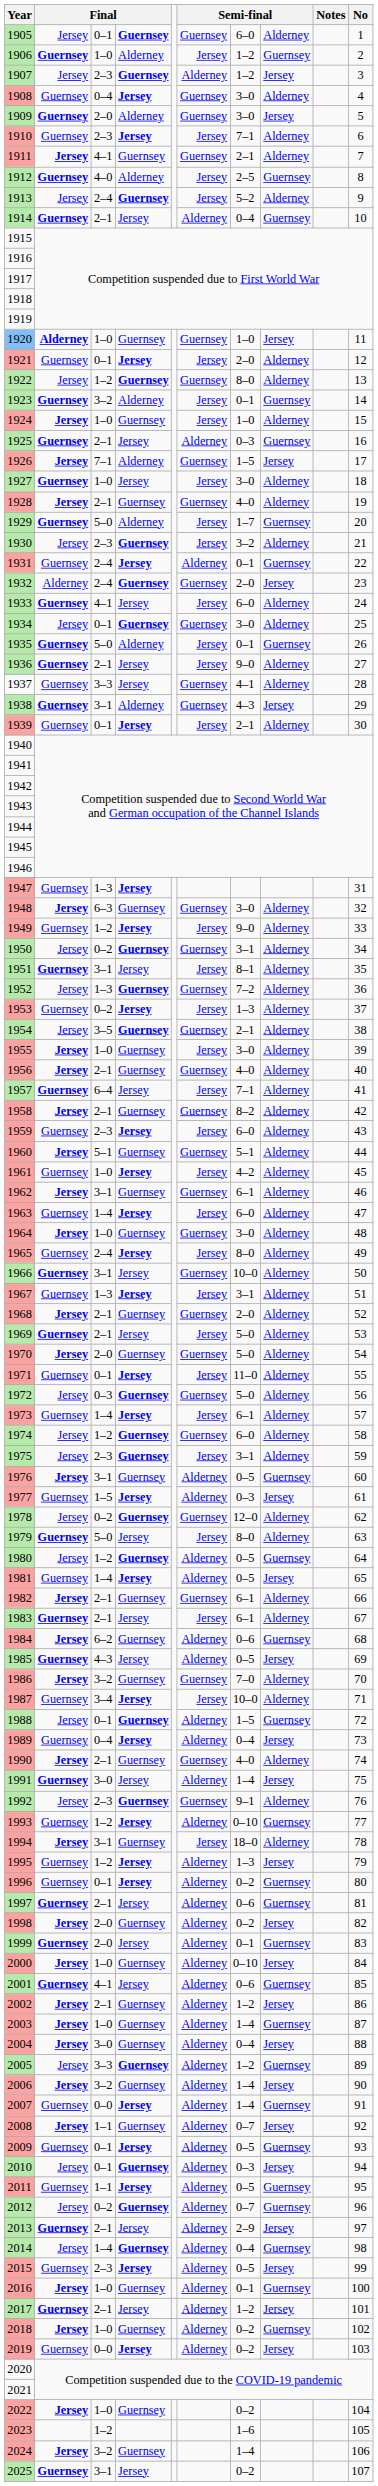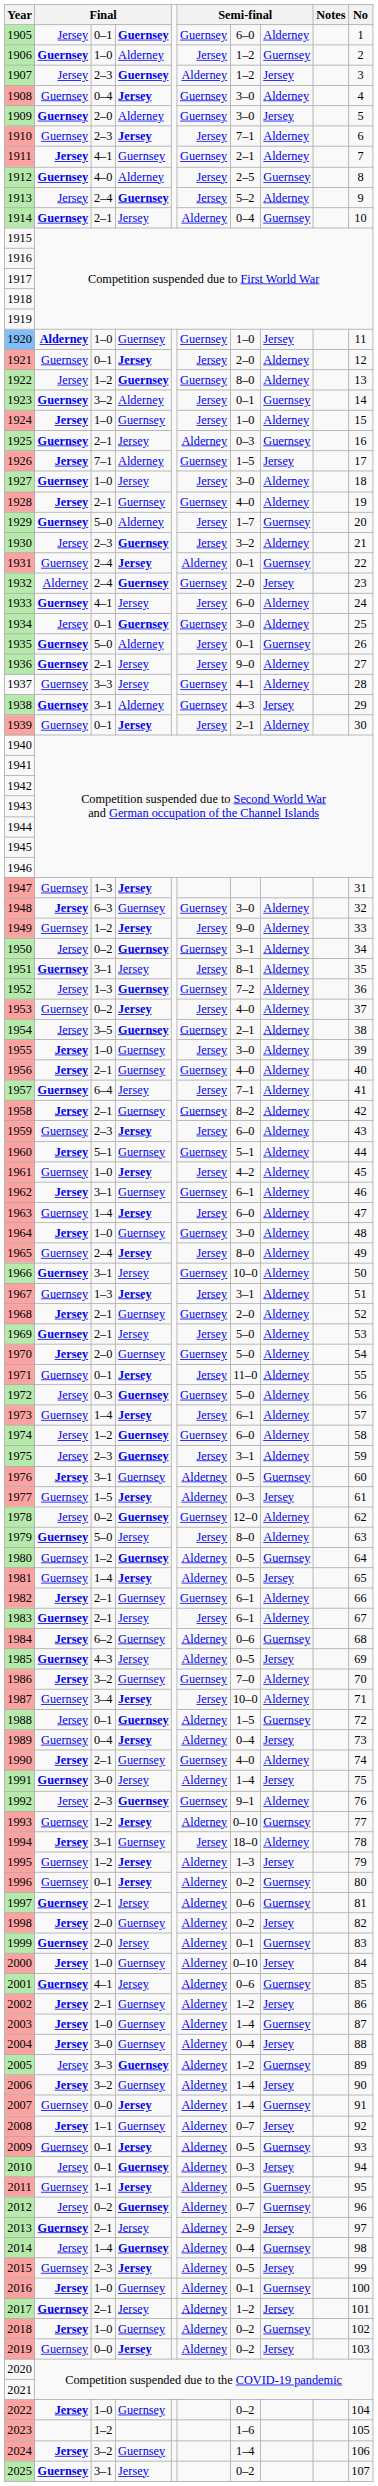1953 | column 7: 1–3 -> 4–0
1980 | column 2: Jersey -> Guernsey
